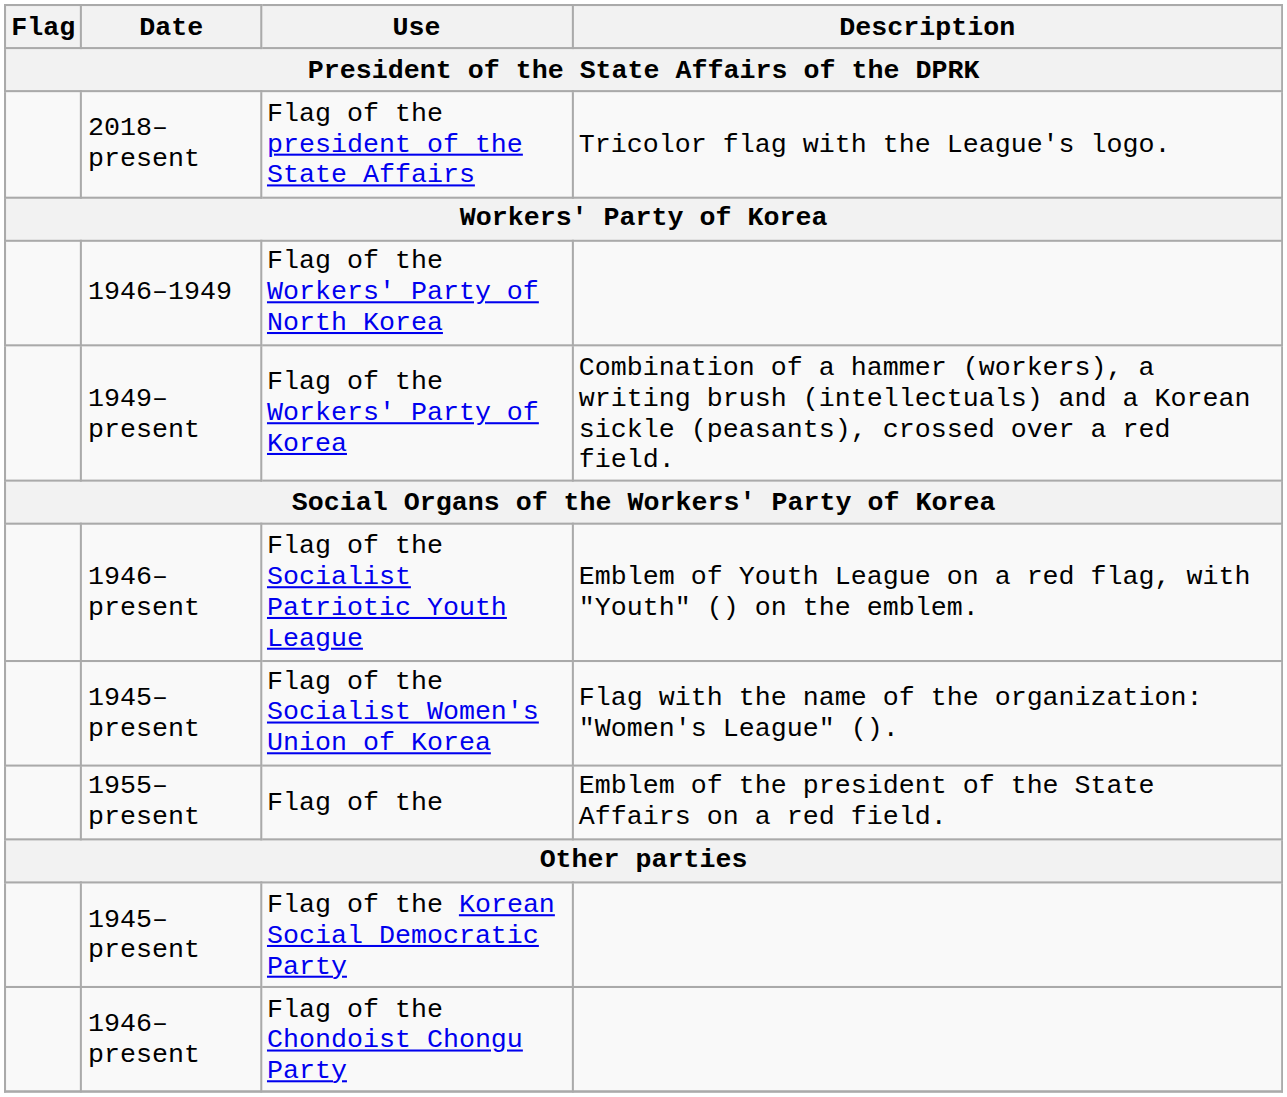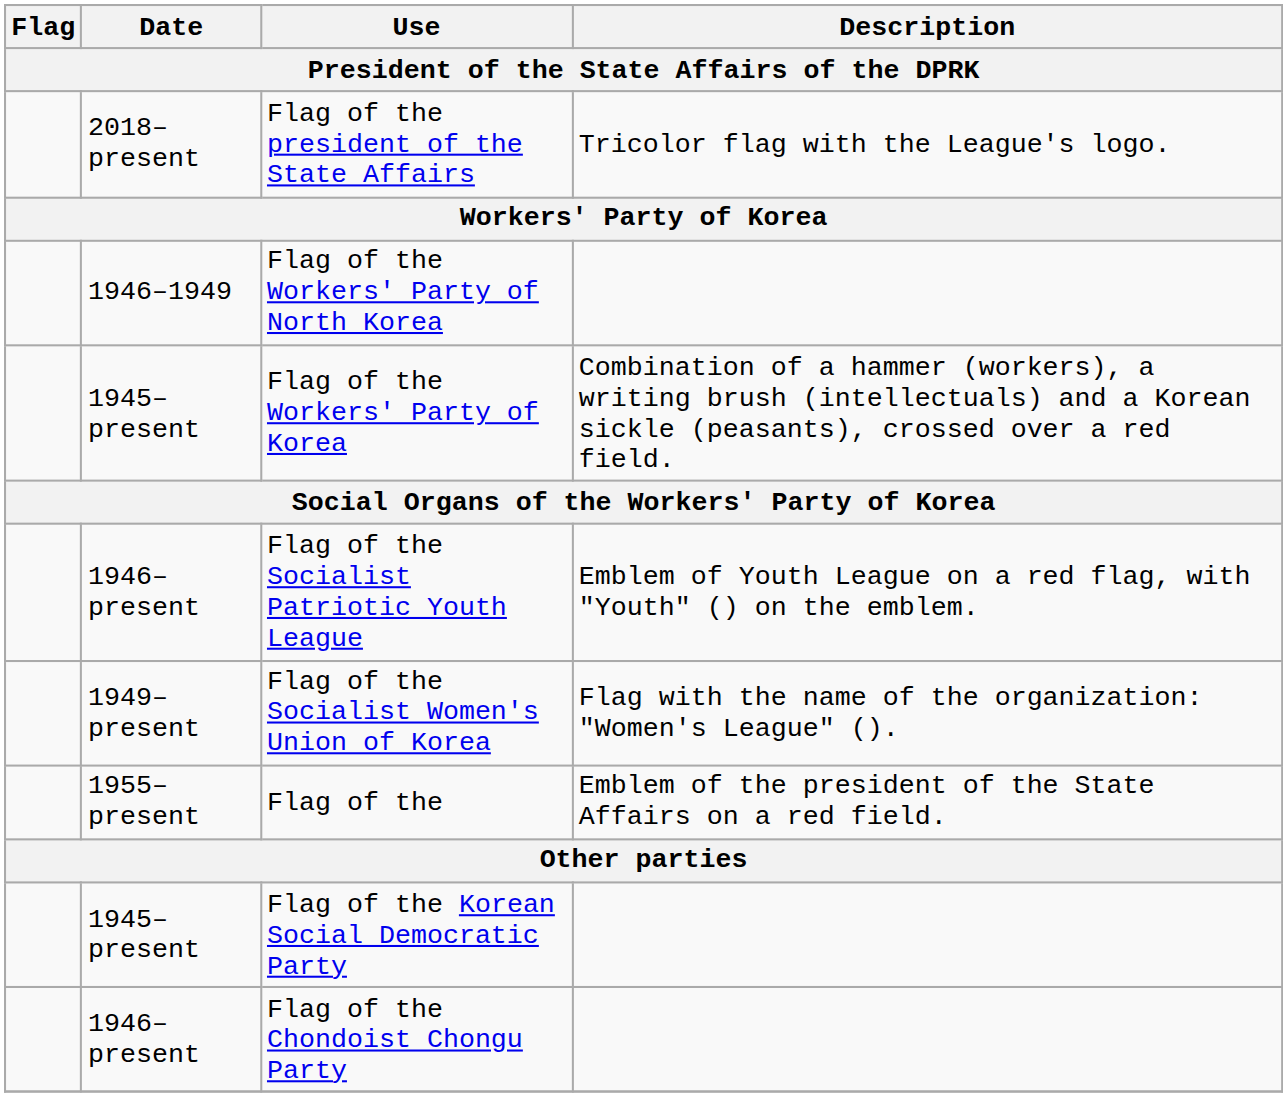Flag of the Workers' Party of Korea | Date: 1949–present -> 1945–present
Flag of the Socialist Women's Union of Korea | Date: 1945–present -> 1949–present
